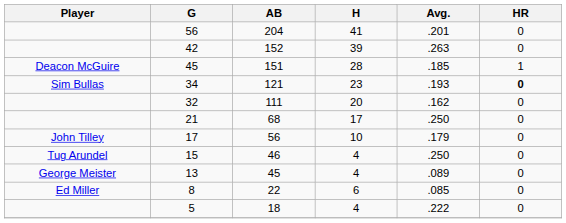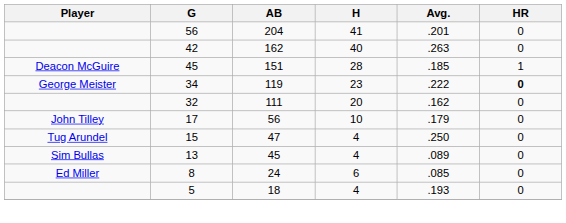42 | AB: 152 -> 162
42 | H: 39 -> 40
34 | Player: Sim Bullas -> George Meister
34 | AB: 121 -> 119
34 | Avg.: .193 -> .222
- row: 21 | 68 | 17 | .250 | 0
15 | AB: 46 -> 47
13 | Player: George Meister -> Sim Bullas
8 | AB: 22 -> 24
5 | Avg.: .222 -> .193
